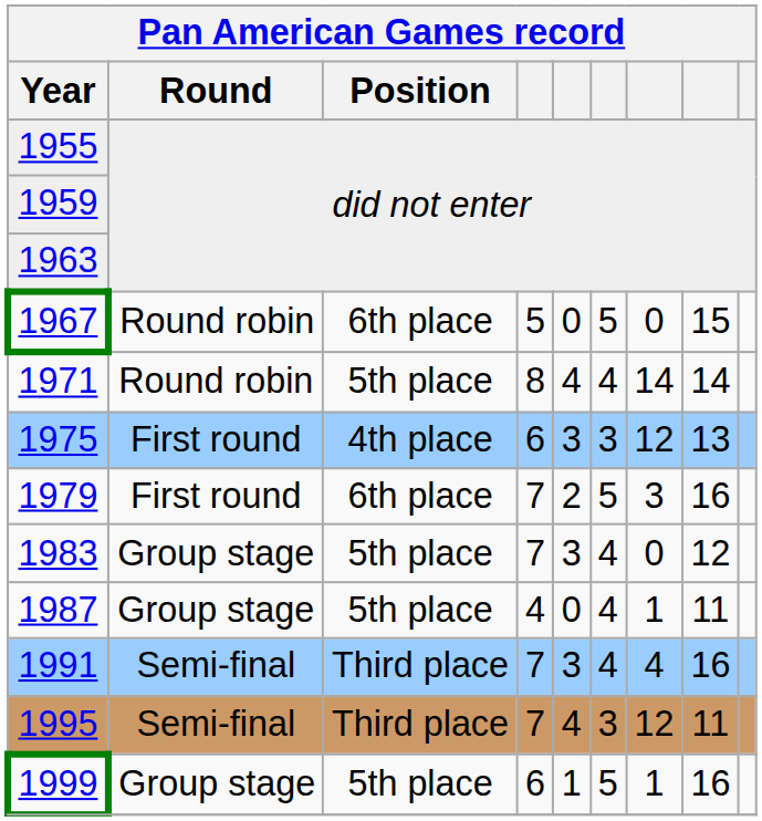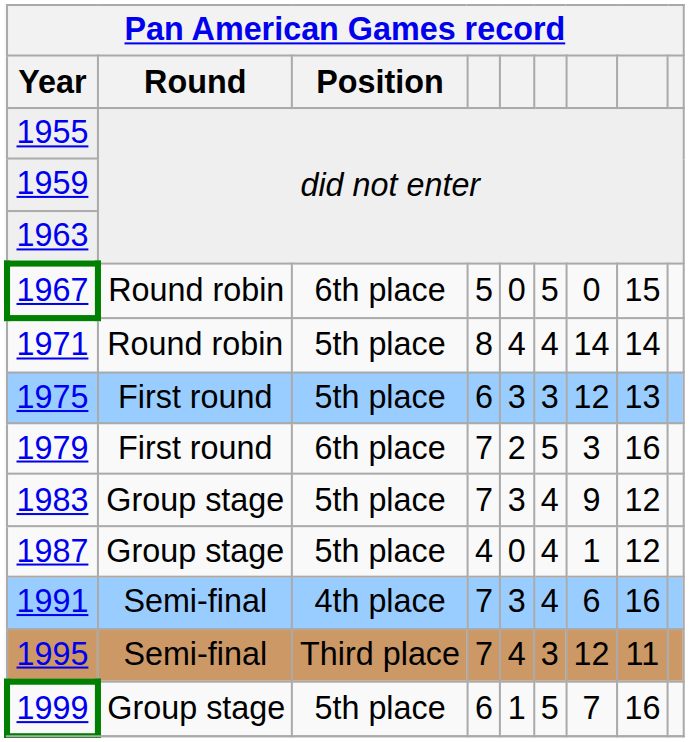1975 | Position: 4th place -> 5th place
1983 | column 7: 0 -> 9
1987 | column 8: 11 -> 12
1991 | Position: Third place -> 4th place
1991 | column 7: 4 -> 6
1999 | column 7: 1 -> 7
